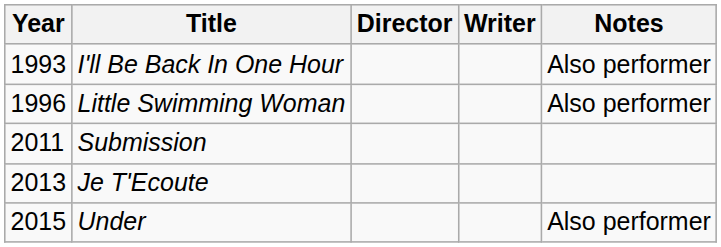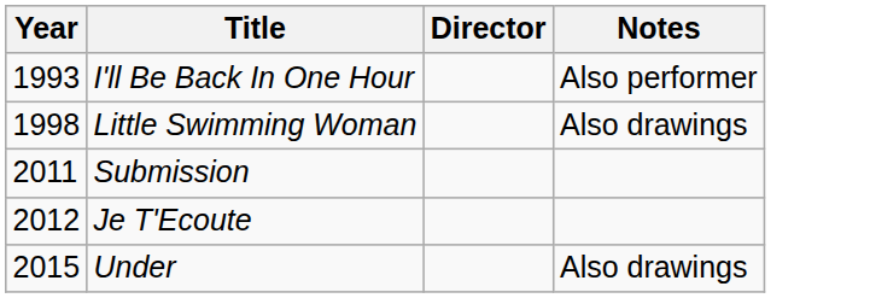- column: Writer
Little Swimming Woman | Year: 1996 -> 1998
Little Swimming Woman | Notes: Also performer -> Also drawings
Je T'Ecoute | Year: 2013 -> 2012
Under | Notes: Also performer -> Also drawings
